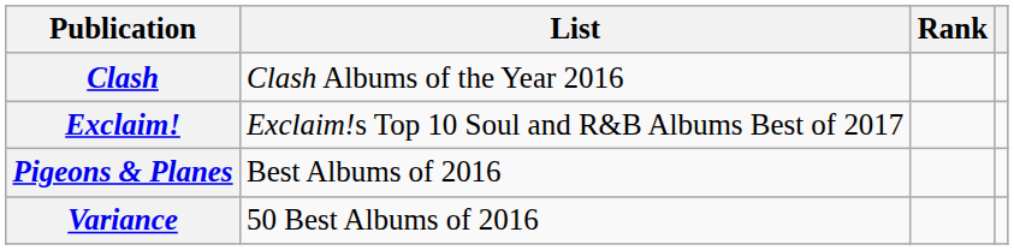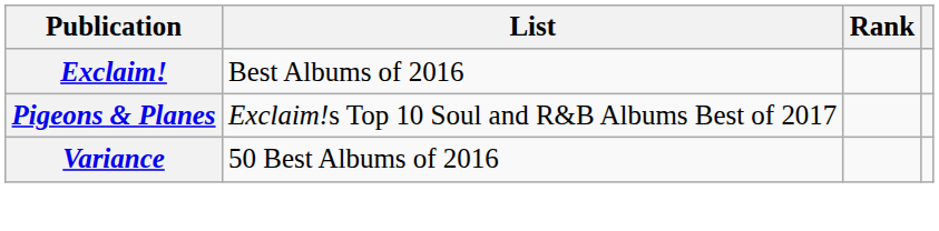- row: Clash | Clash Albums of the Year 2016
Exclaim! | List: Exclaim!s Top 10 Soul and R&B Albums Best of 2017 -> Best Albums of 2016
Pigeons & Planes | List: Best Albums of 2016 -> Exclaim!s Top 10 Soul and R&B Albums Best of 2017
